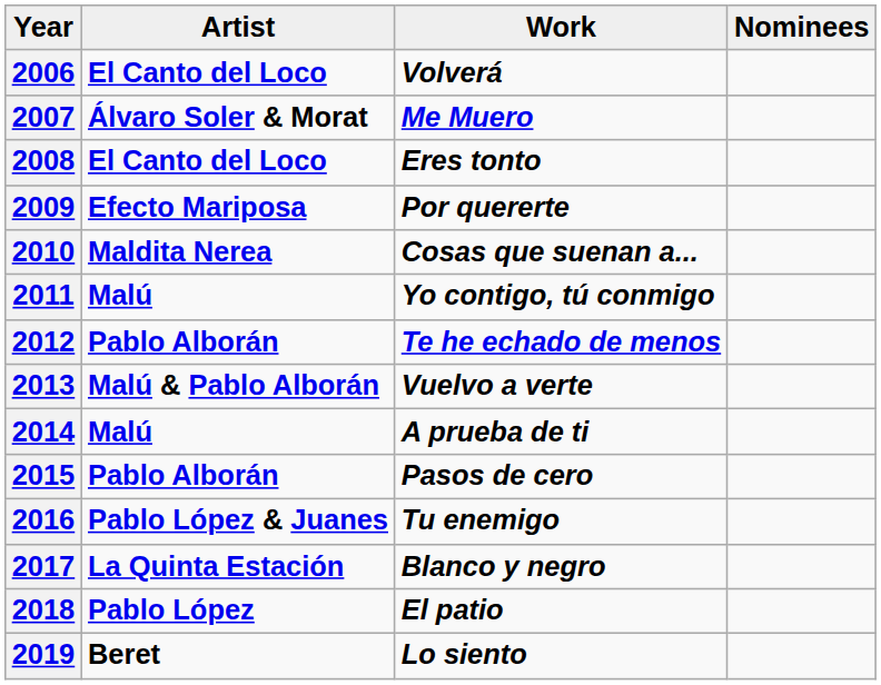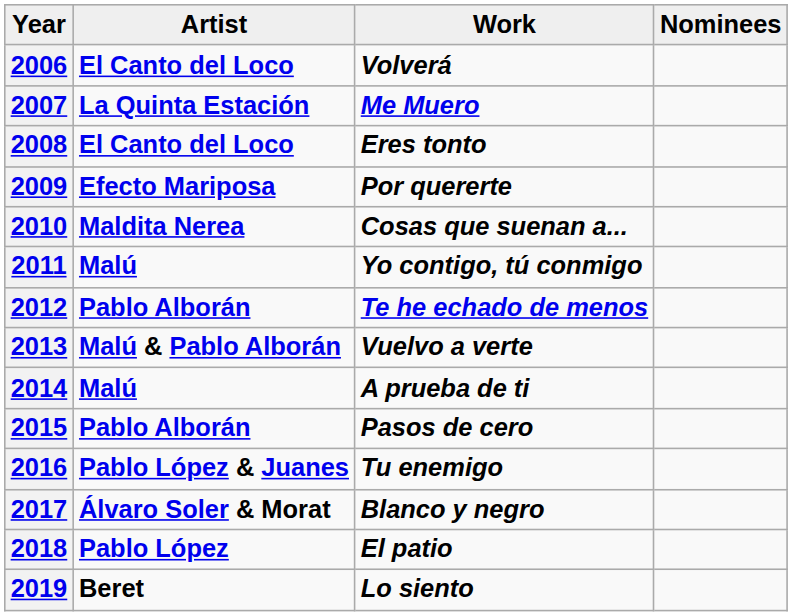2007 | Artist: Álvaro Soler & Morat -> La Quinta Estación
2017 | Artist: La Quinta Estación -> Álvaro Soler & Morat
